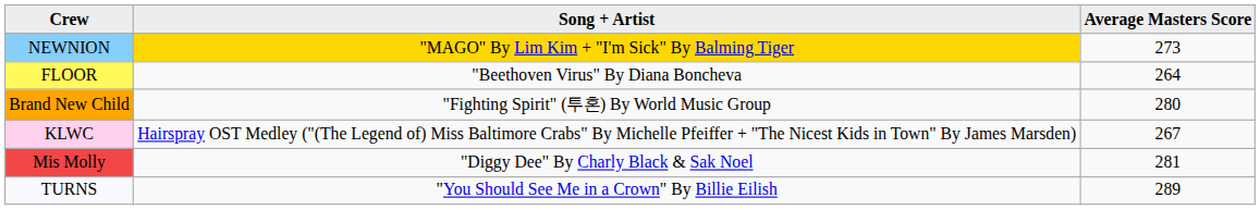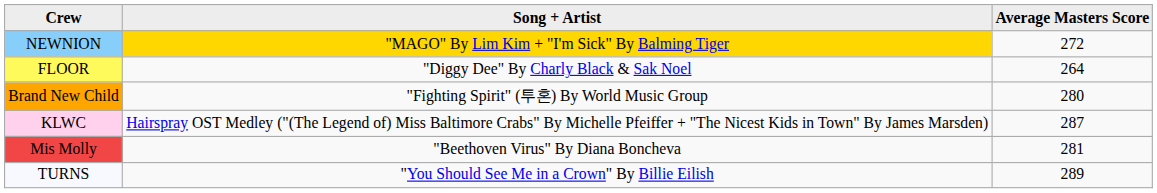NEWNION | Average Masters Score: 273 -> 272
FLOOR | Song + Artist: "Beethoven Virus" By Diana Boncheva -> "Diggy Dee" By Charly Black & Sak Noel
KLWC | Average Masters Score: 267 -> 287
Mis Molly | Song + Artist: "Diggy Dee" By Charly Black & Sak Noel -> "Beethoven Virus" By Diana Boncheva
